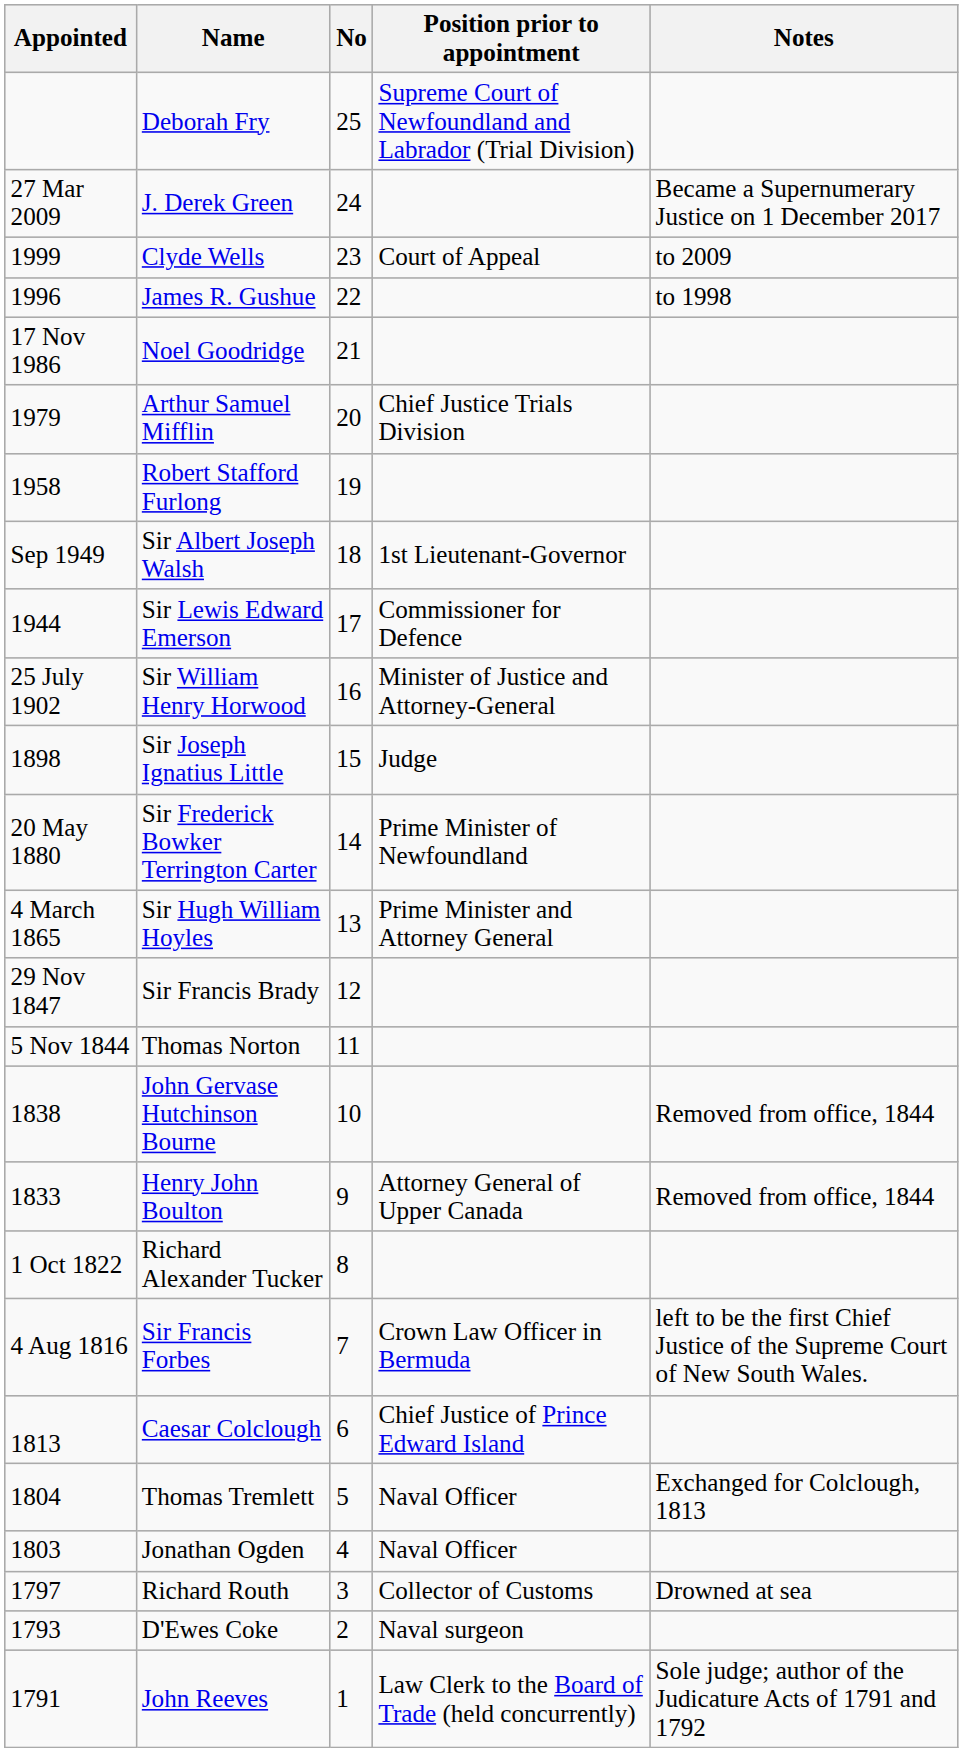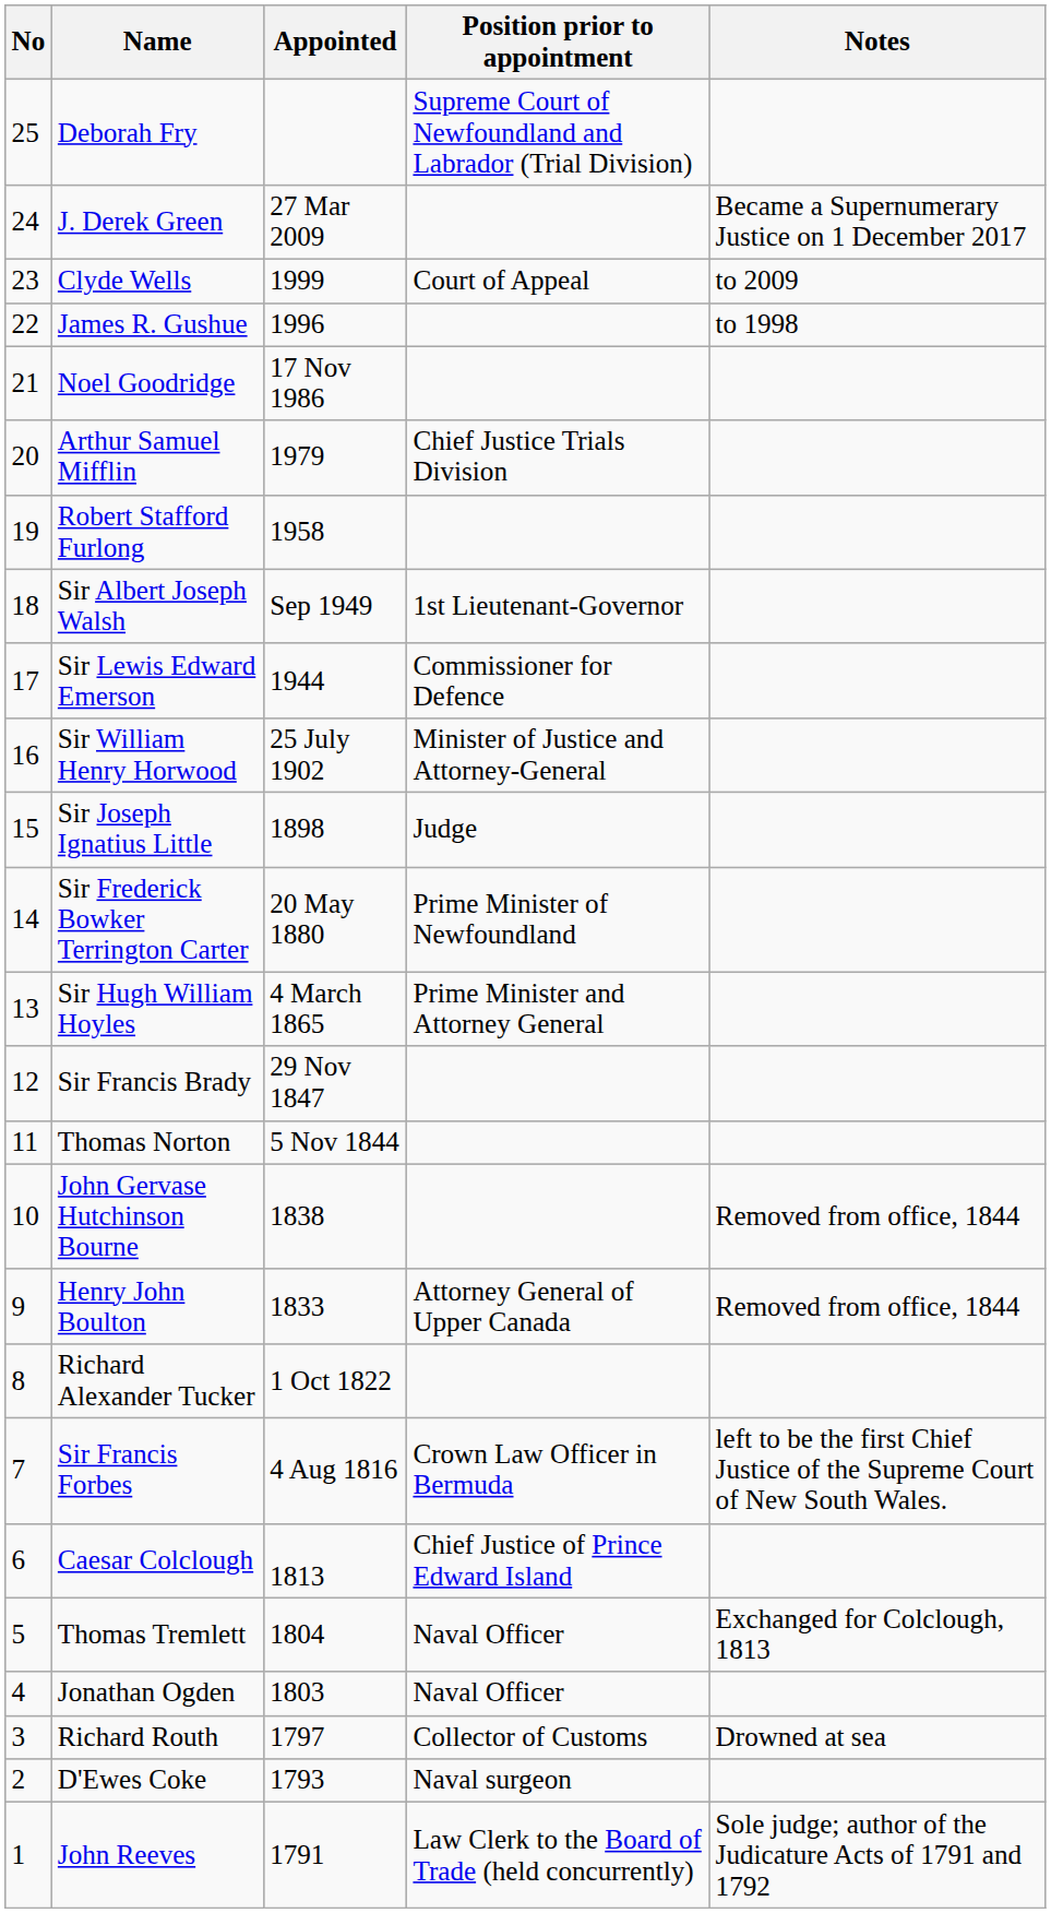columns swapped: No <-> Appointed
